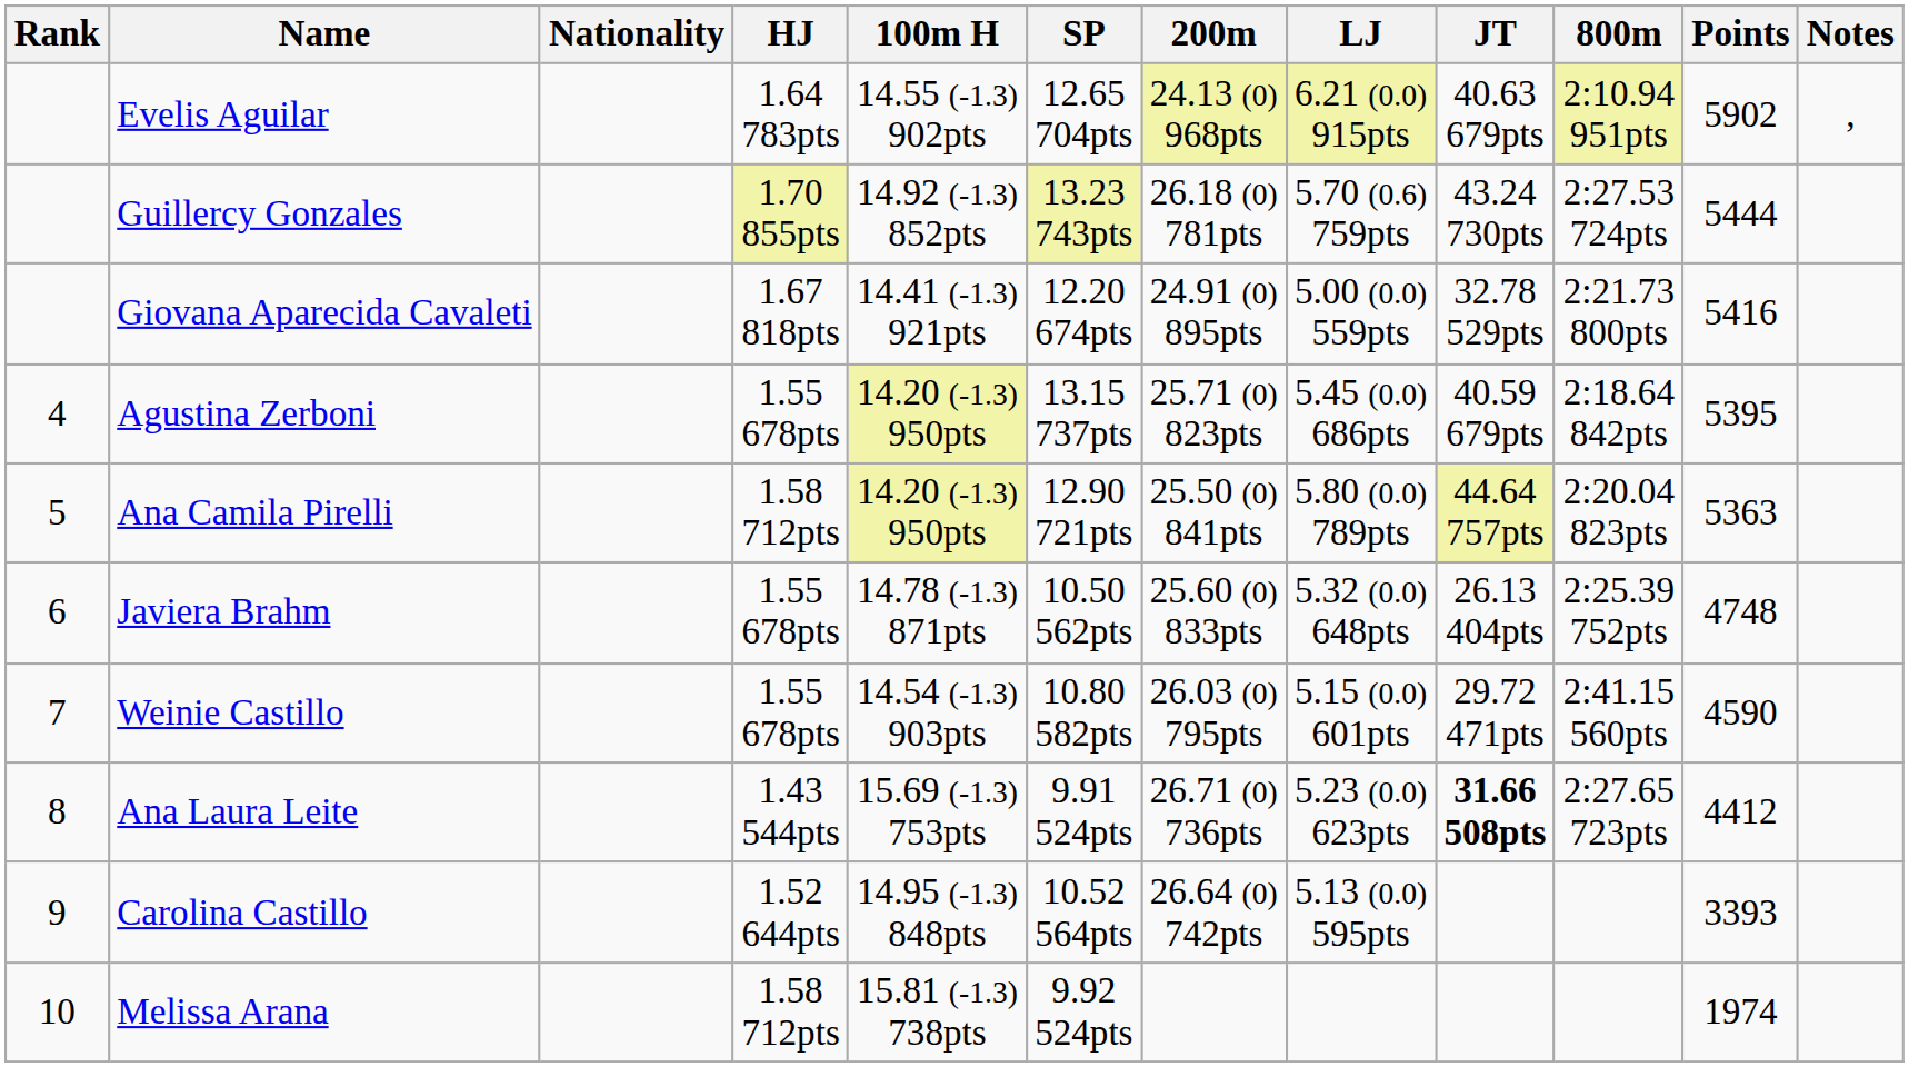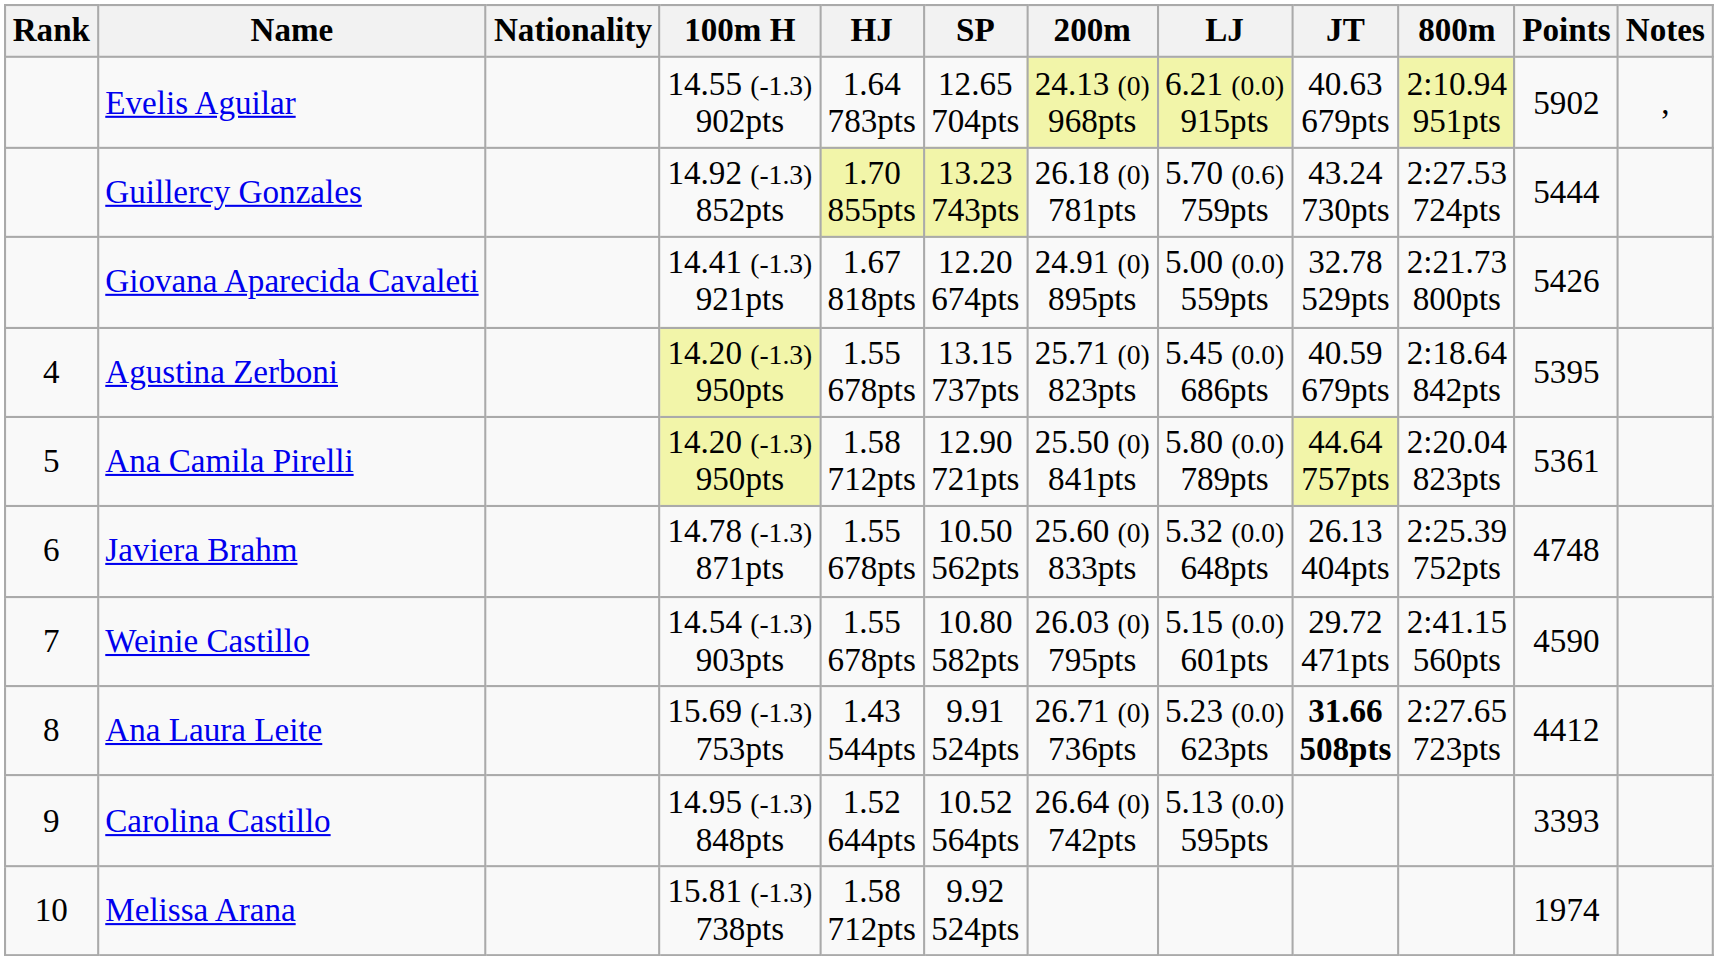columns swapped: 100m H <-> HJ
Giovana Aparecida Cavaleti | Points: 5416 -> 5426
Ana Camila Pirelli | Points: 5363 -> 5361
